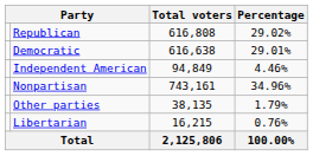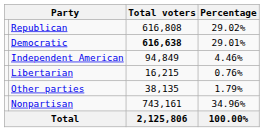Democratic | Total voters: normal -> bold
rows swapped: Libertarian <-> Nonpartisan
